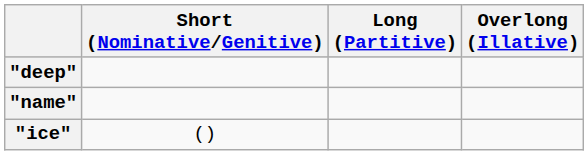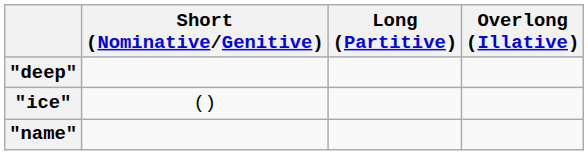rows swapped: "name" <-> "ice"
